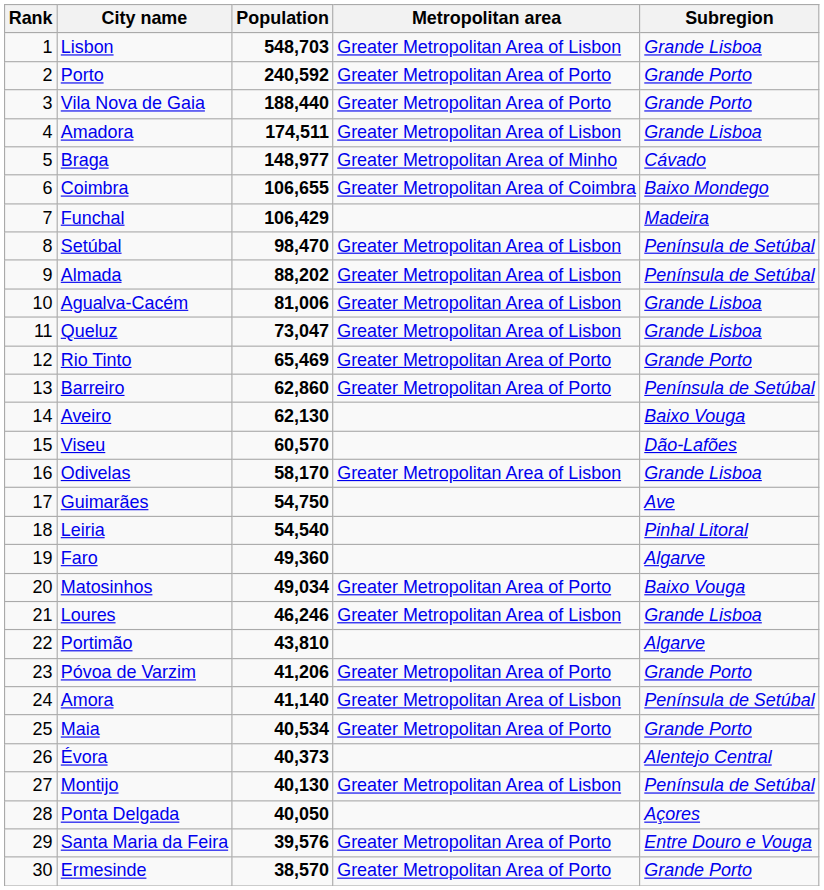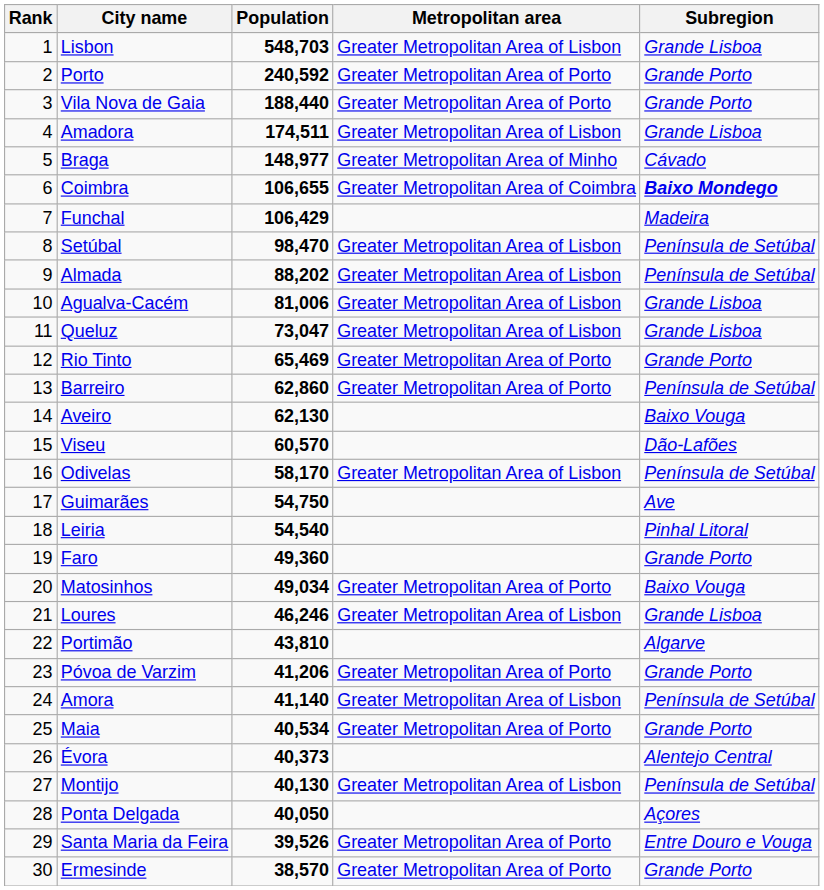Coimbra | Subregion: normal -> bold
Odivelas | Subregion: Grande Lisboa -> Península de Setúbal
Faro | Subregion: Algarve -> Grande Porto
Santa Maria da Feira | Population: 39,576 -> 39,526
